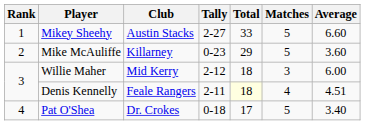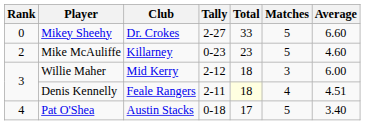Mikey Sheehy | Rank: 1 -> 0
Mikey Sheehy | Club: Austin Stacks -> Dr. Crokes
Mike McAuliffe | Total: 29 -> 23
Mike McAuliffe | Average: 3.60 -> 4.60
Pat O'Shea | Club: Dr. Crokes -> Austin Stacks
